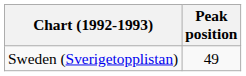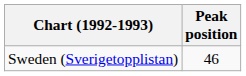Sweden (Sverigetopplistan) | Peak position: 49 -> 46
